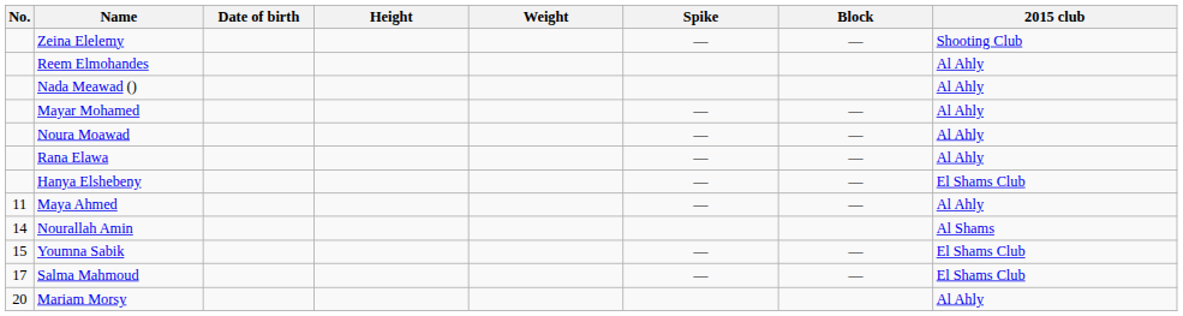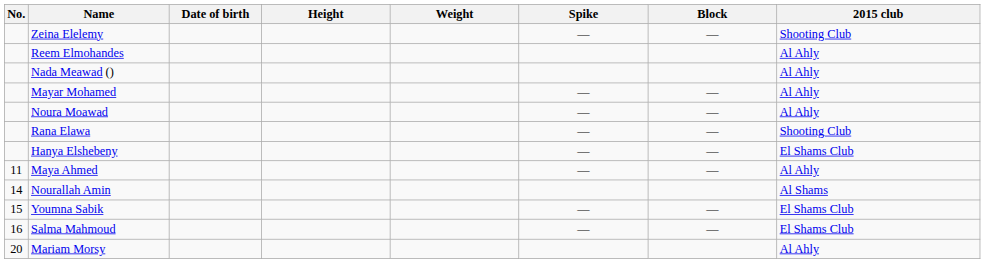Rana Elawa | 2015 club: Al Ahly -> Shooting Club
Salma Mahmoud | No.: 17 -> 16
